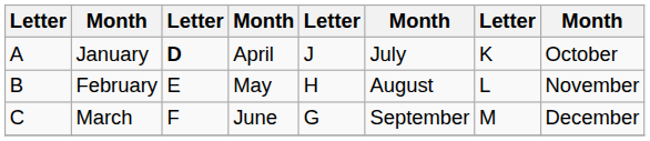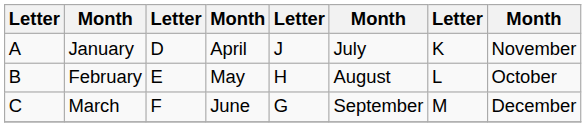January | column 3: bold -> normal
January | column 8: October -> November
February | column 8: November -> October
